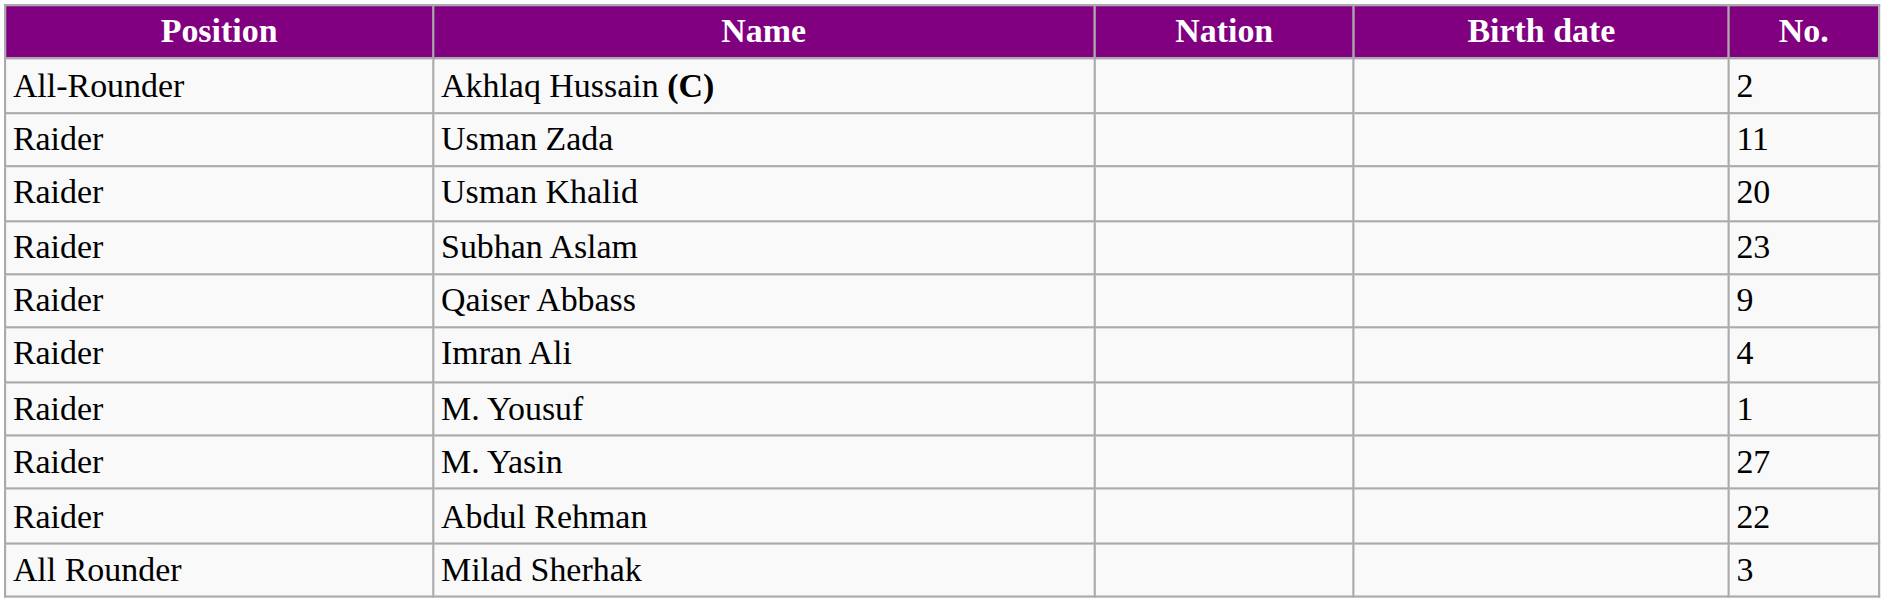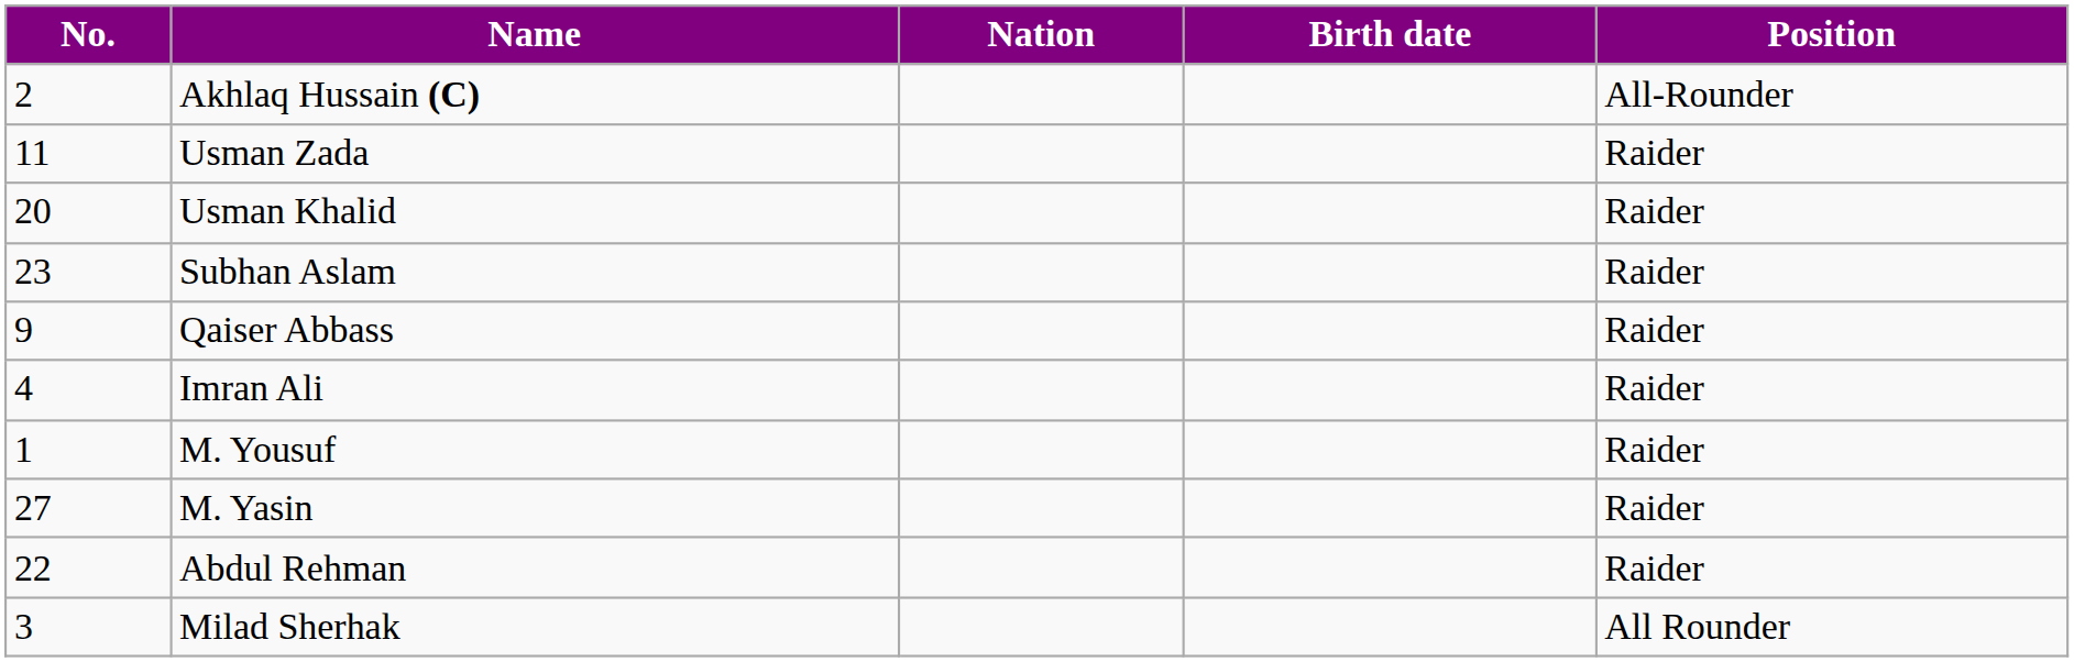columns swapped: No. <-> Position
